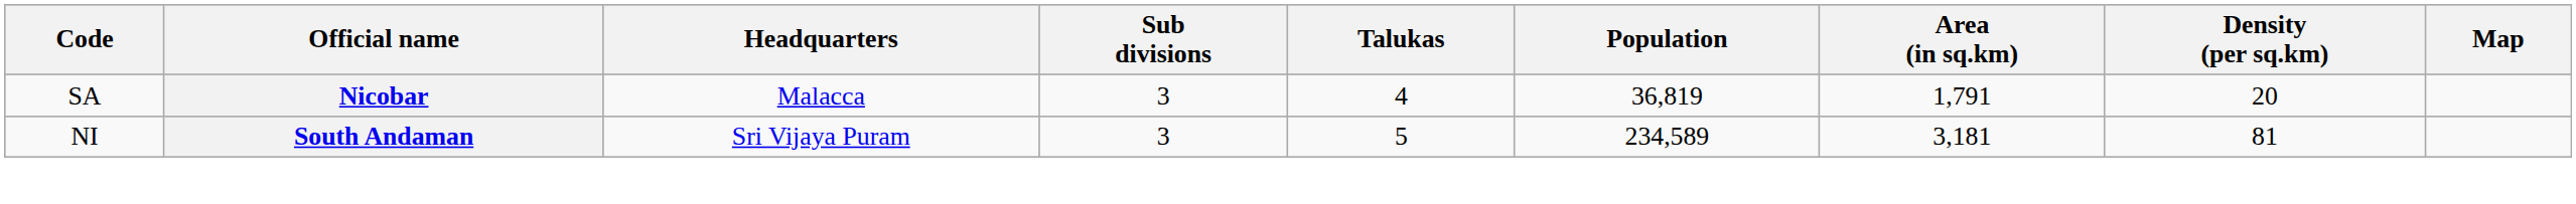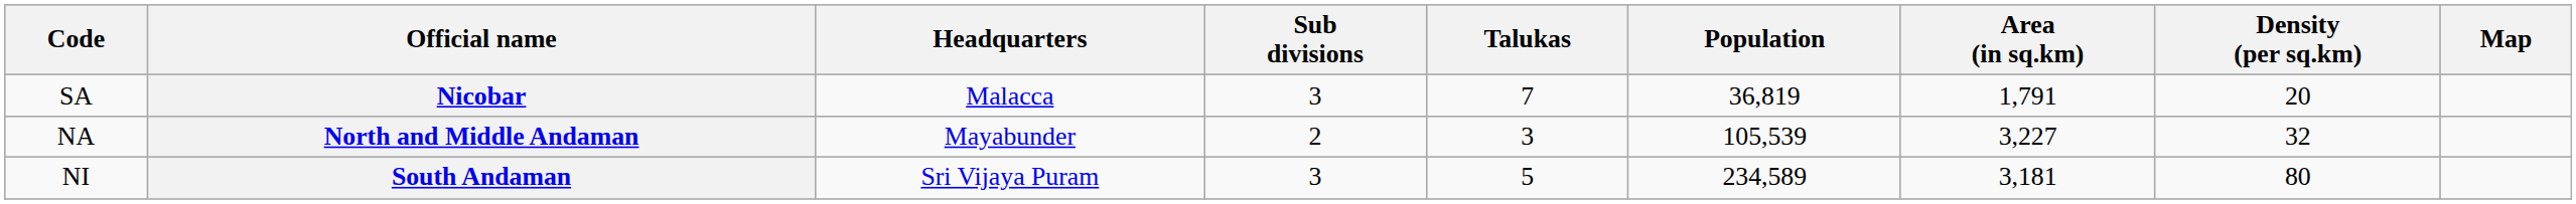Nicobar | Talukas: 4 -> 7
+ row: NA | North and Middle Andaman | Mayabunder | 2 | 3 | 105,539 | 3,227 | 32
South Andaman | Density (per sq.km): 81 -> 80
